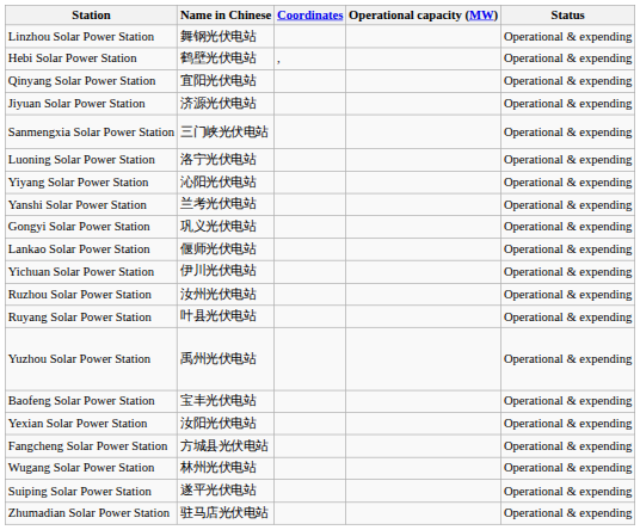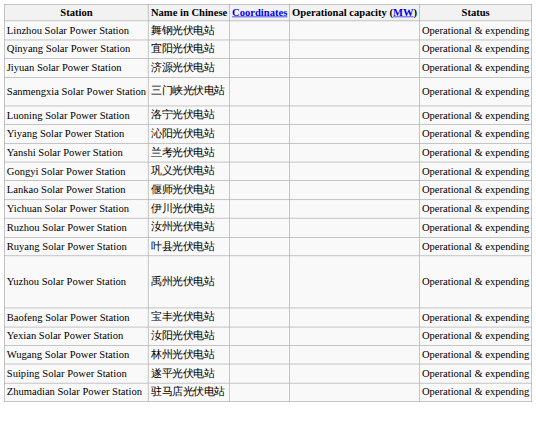- row: Hebi Solar Power Station | 鹤壁光伏电站 | , | Operational & expending
- row: Fangcheng Solar Power Station | 方城县光伏电站 | Operational & expending
